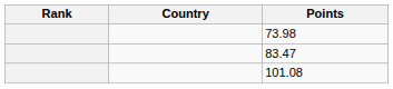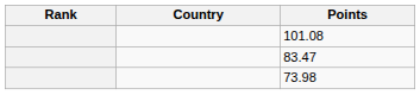rows swapped: 101.08 <-> 73.98
